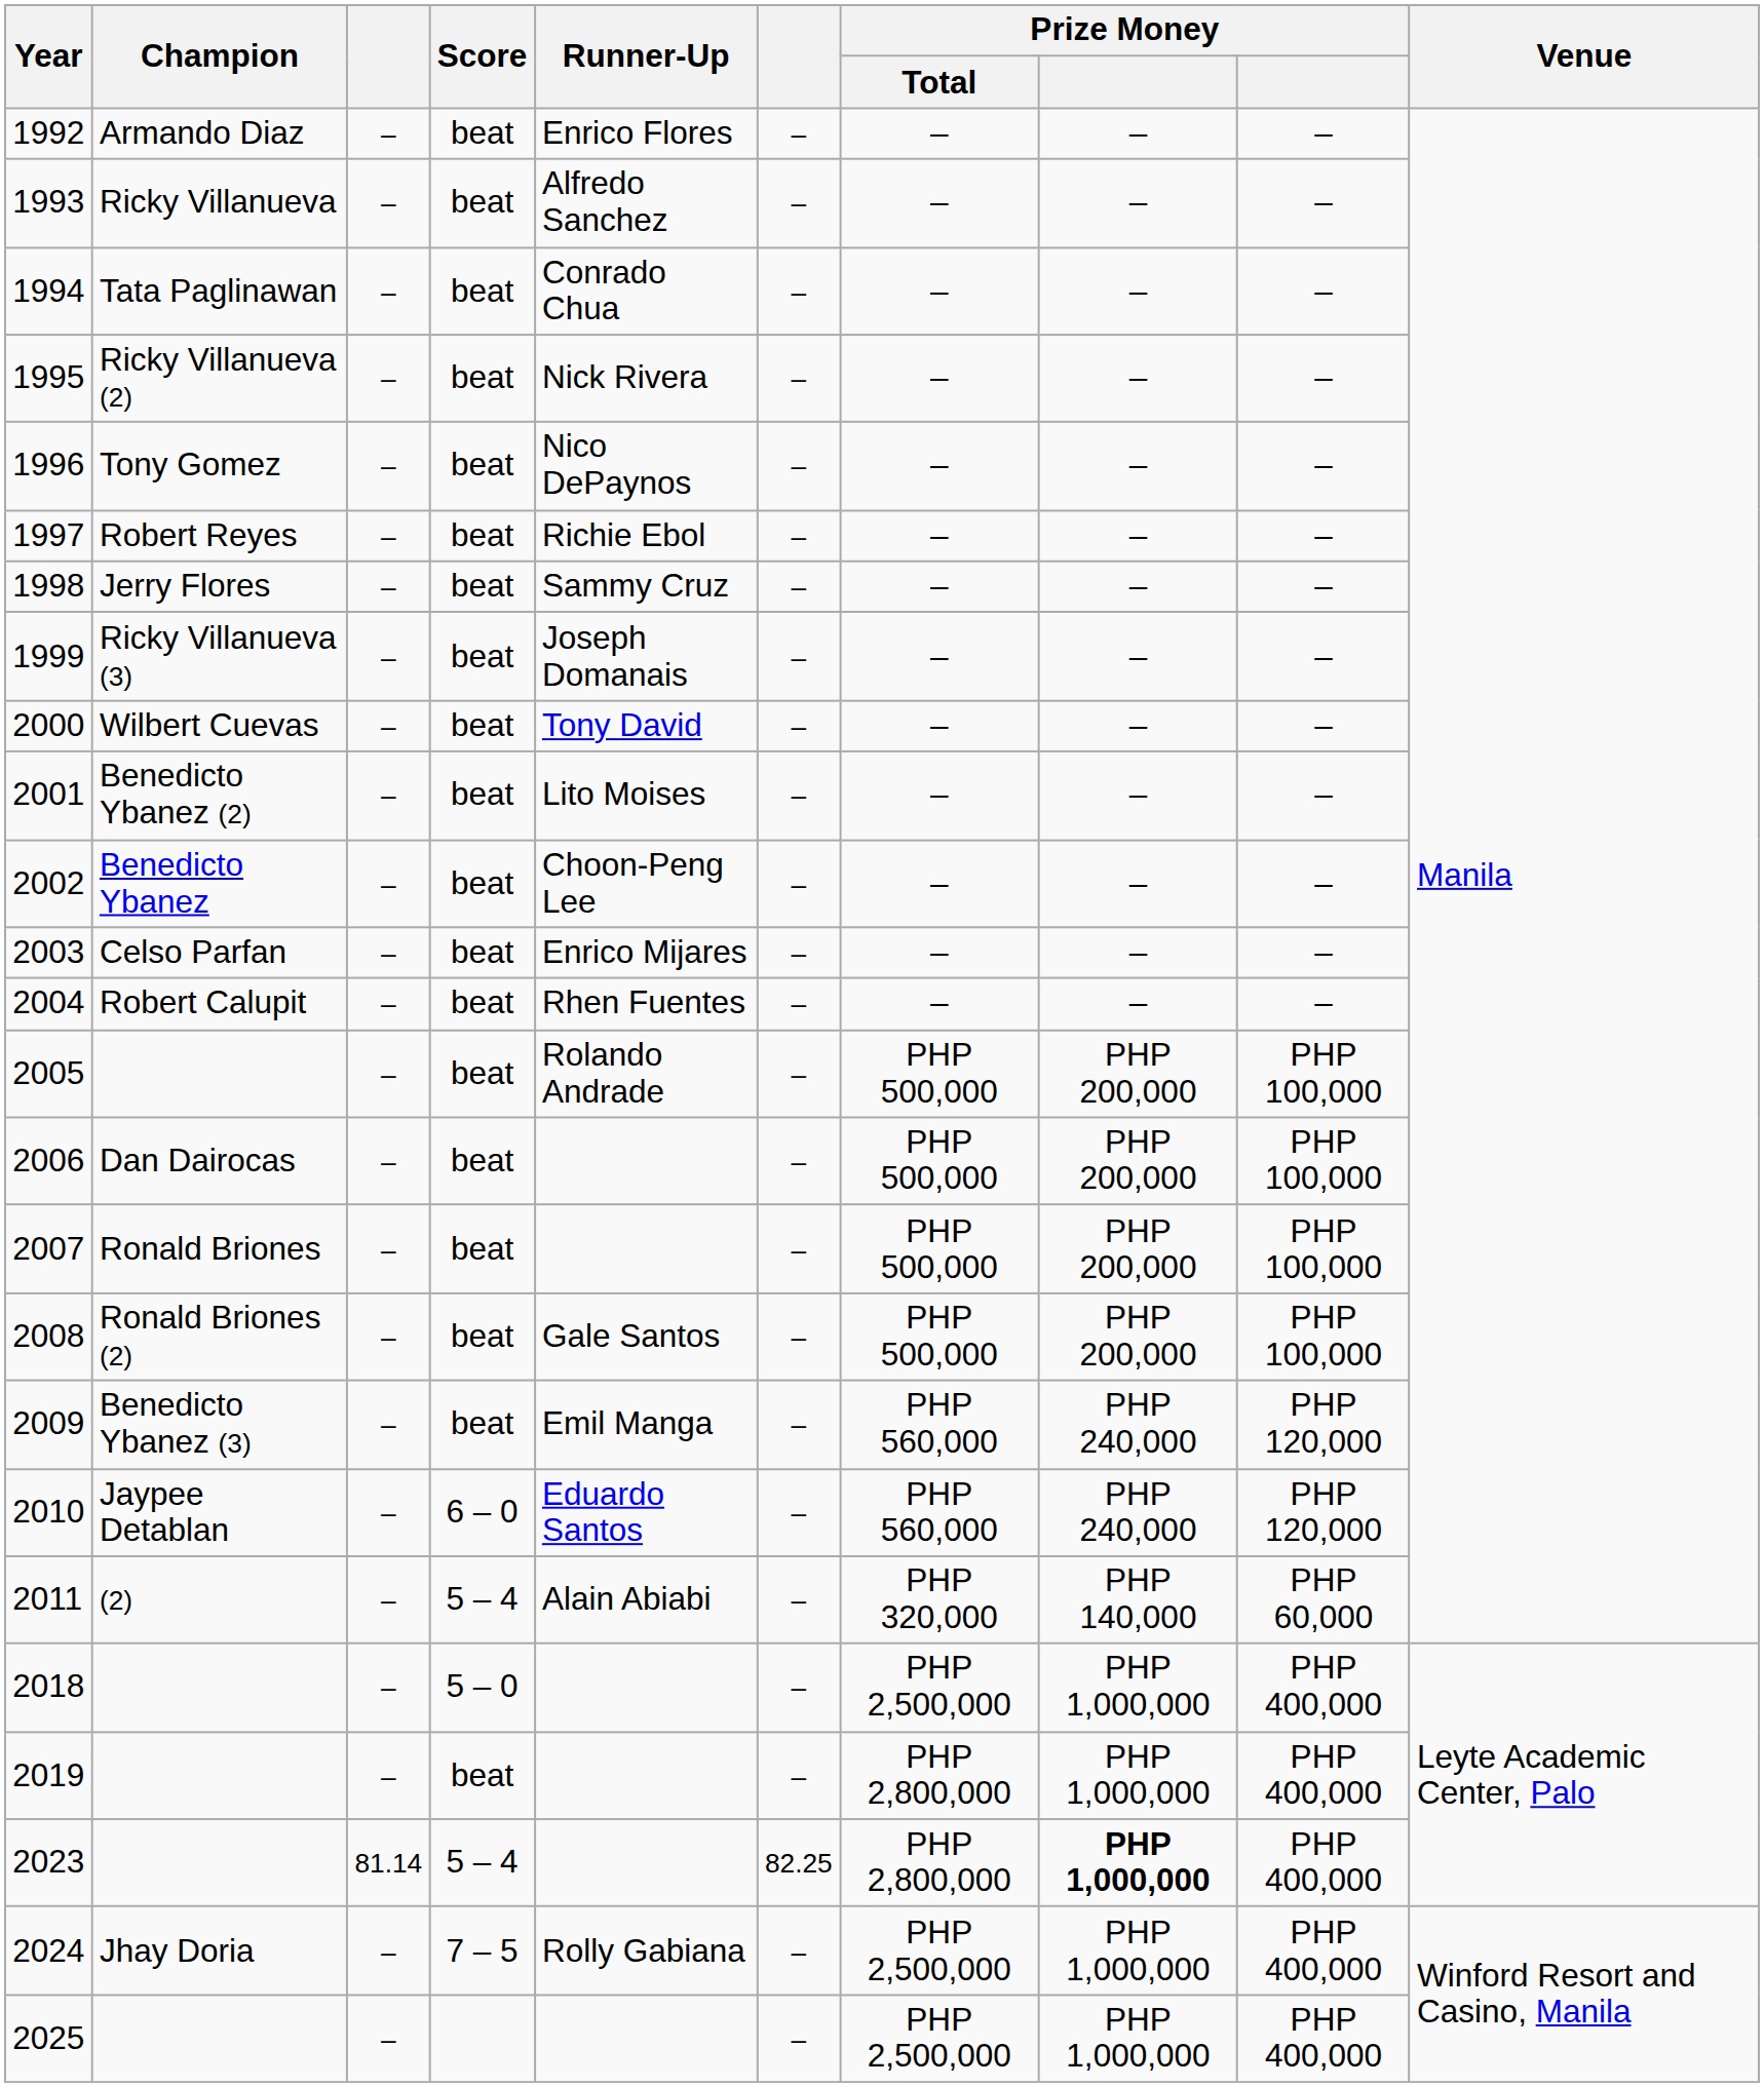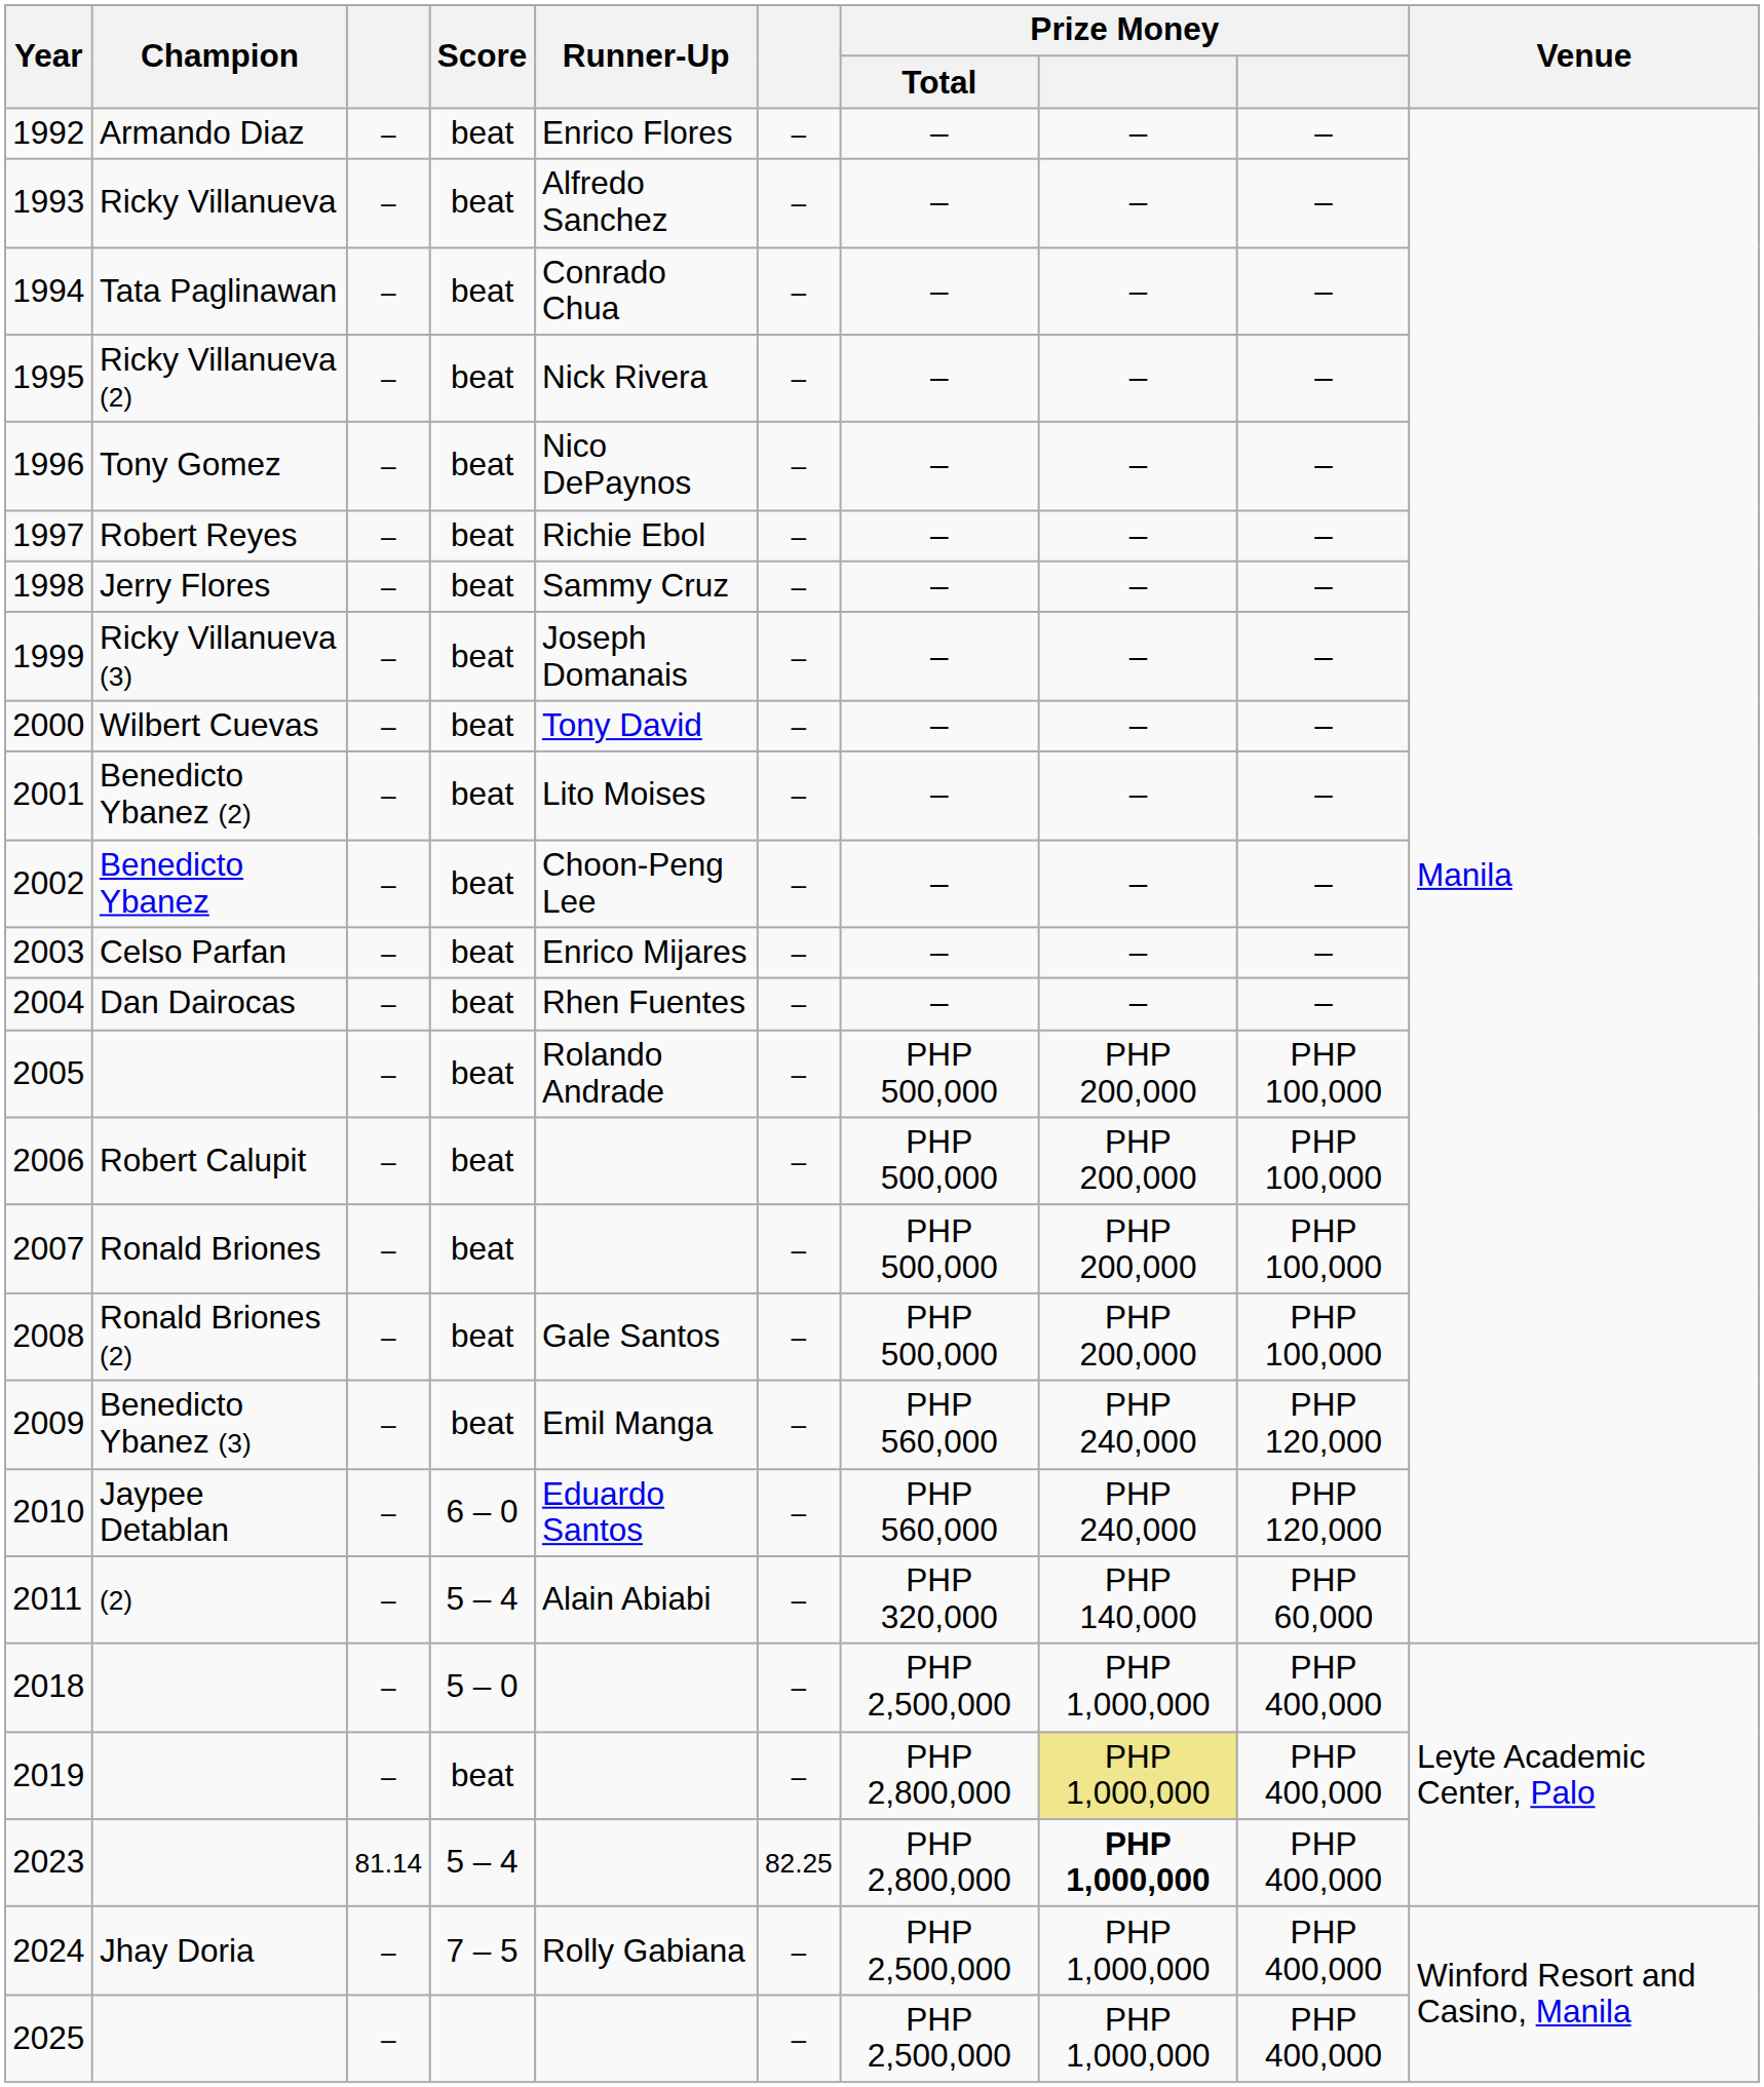2004 | Champion: Robert Calupit -> Dan Dairocas
2006 | Champion: Dan Dairocas -> Robert Calupit
2019 | column 8: no background -> khaki background
